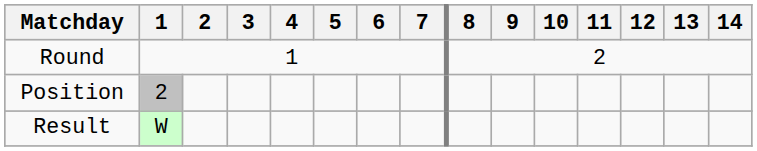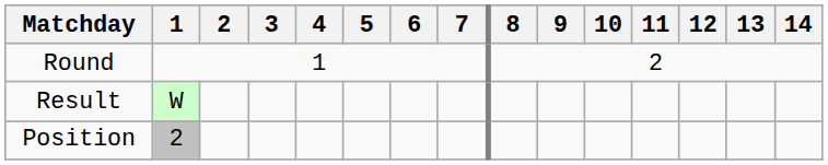rows swapped: Result <-> Position
